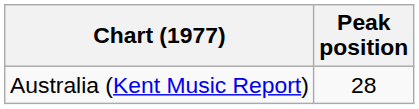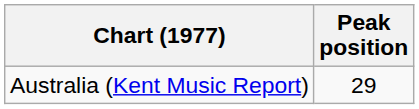Australia (Kent Music Report) | Peak position: 28 -> 29
